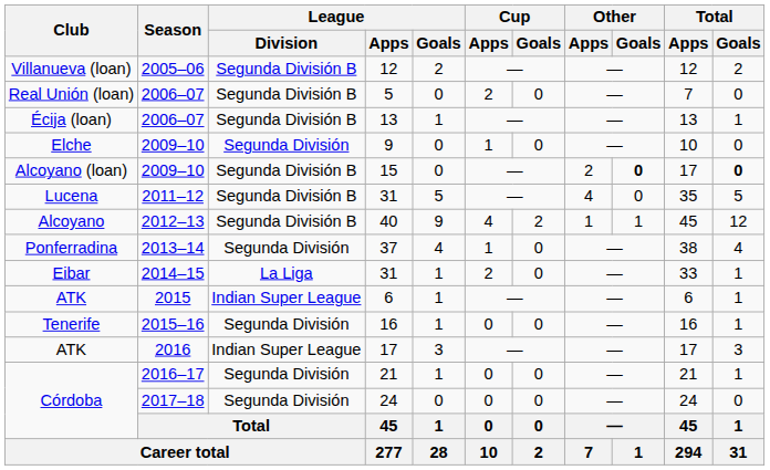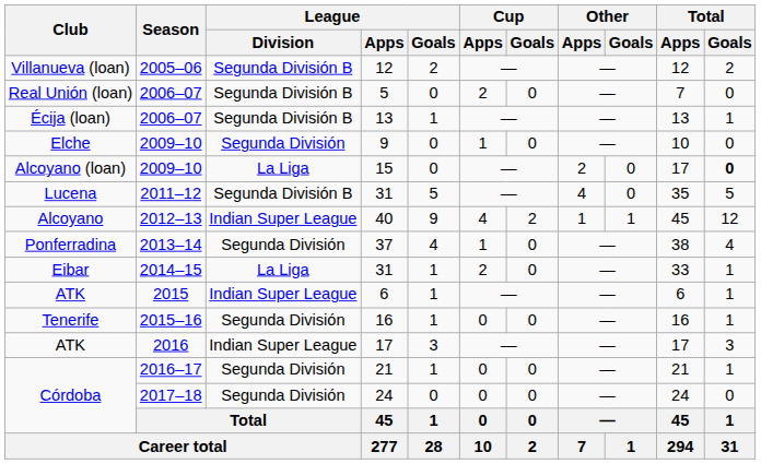15 | League / Division: Segunda División B -> La Liga
15 | Other / Goals: bold -> normal
40 | League / Division: Segunda División B -> Indian Super League
